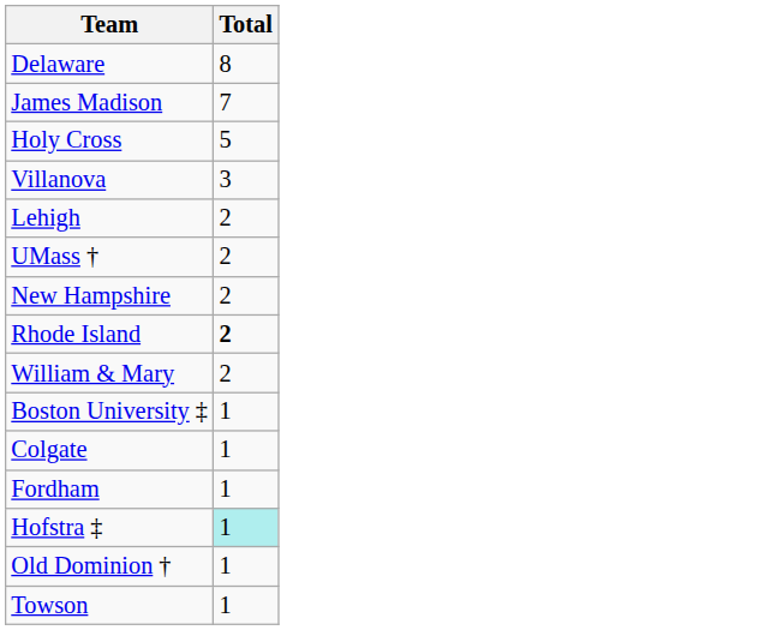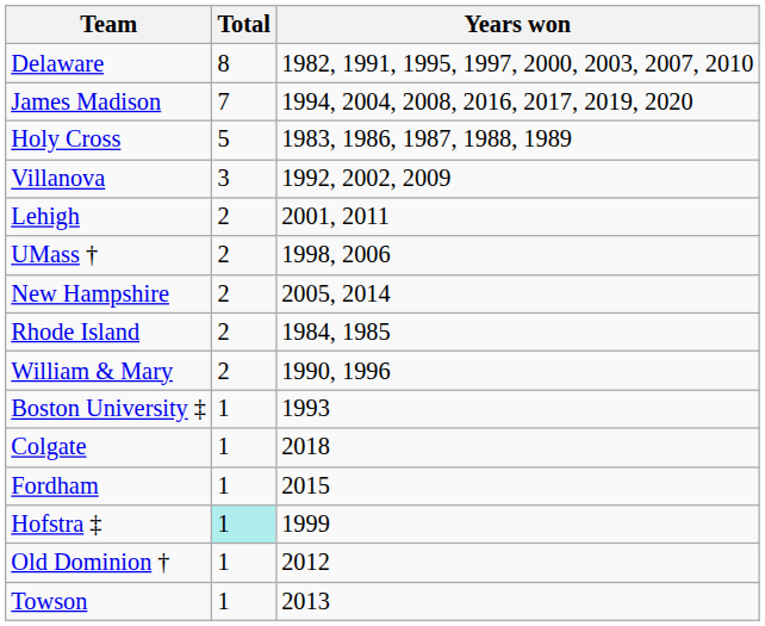+ column: Years won | 1982, 1991, 1995, 1997, 2000, 2003, 2007, 2010 | 1994, 2004, 2008, 2016, 2017, 2019, 2020 | 1983, 1986, 1987, 1988, 1989 | 1992, 2002, 2009 | 2001, 2011 | 1998, 2006 | 2005, 2014 | 1984, 1985 | 1990, 1996 | 1993 | 2018 | 2015 | 1999 | 2012 | 2013
Rhode Island | Total: bold -> normal
